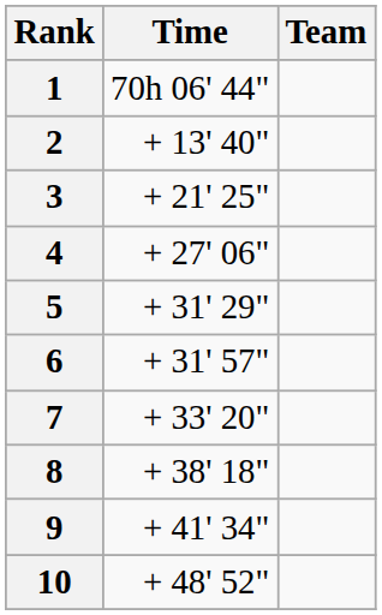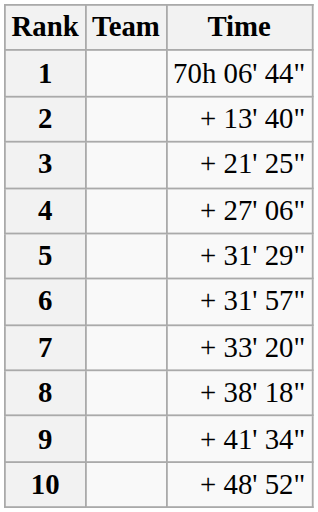columns swapped: Team <-> Time
